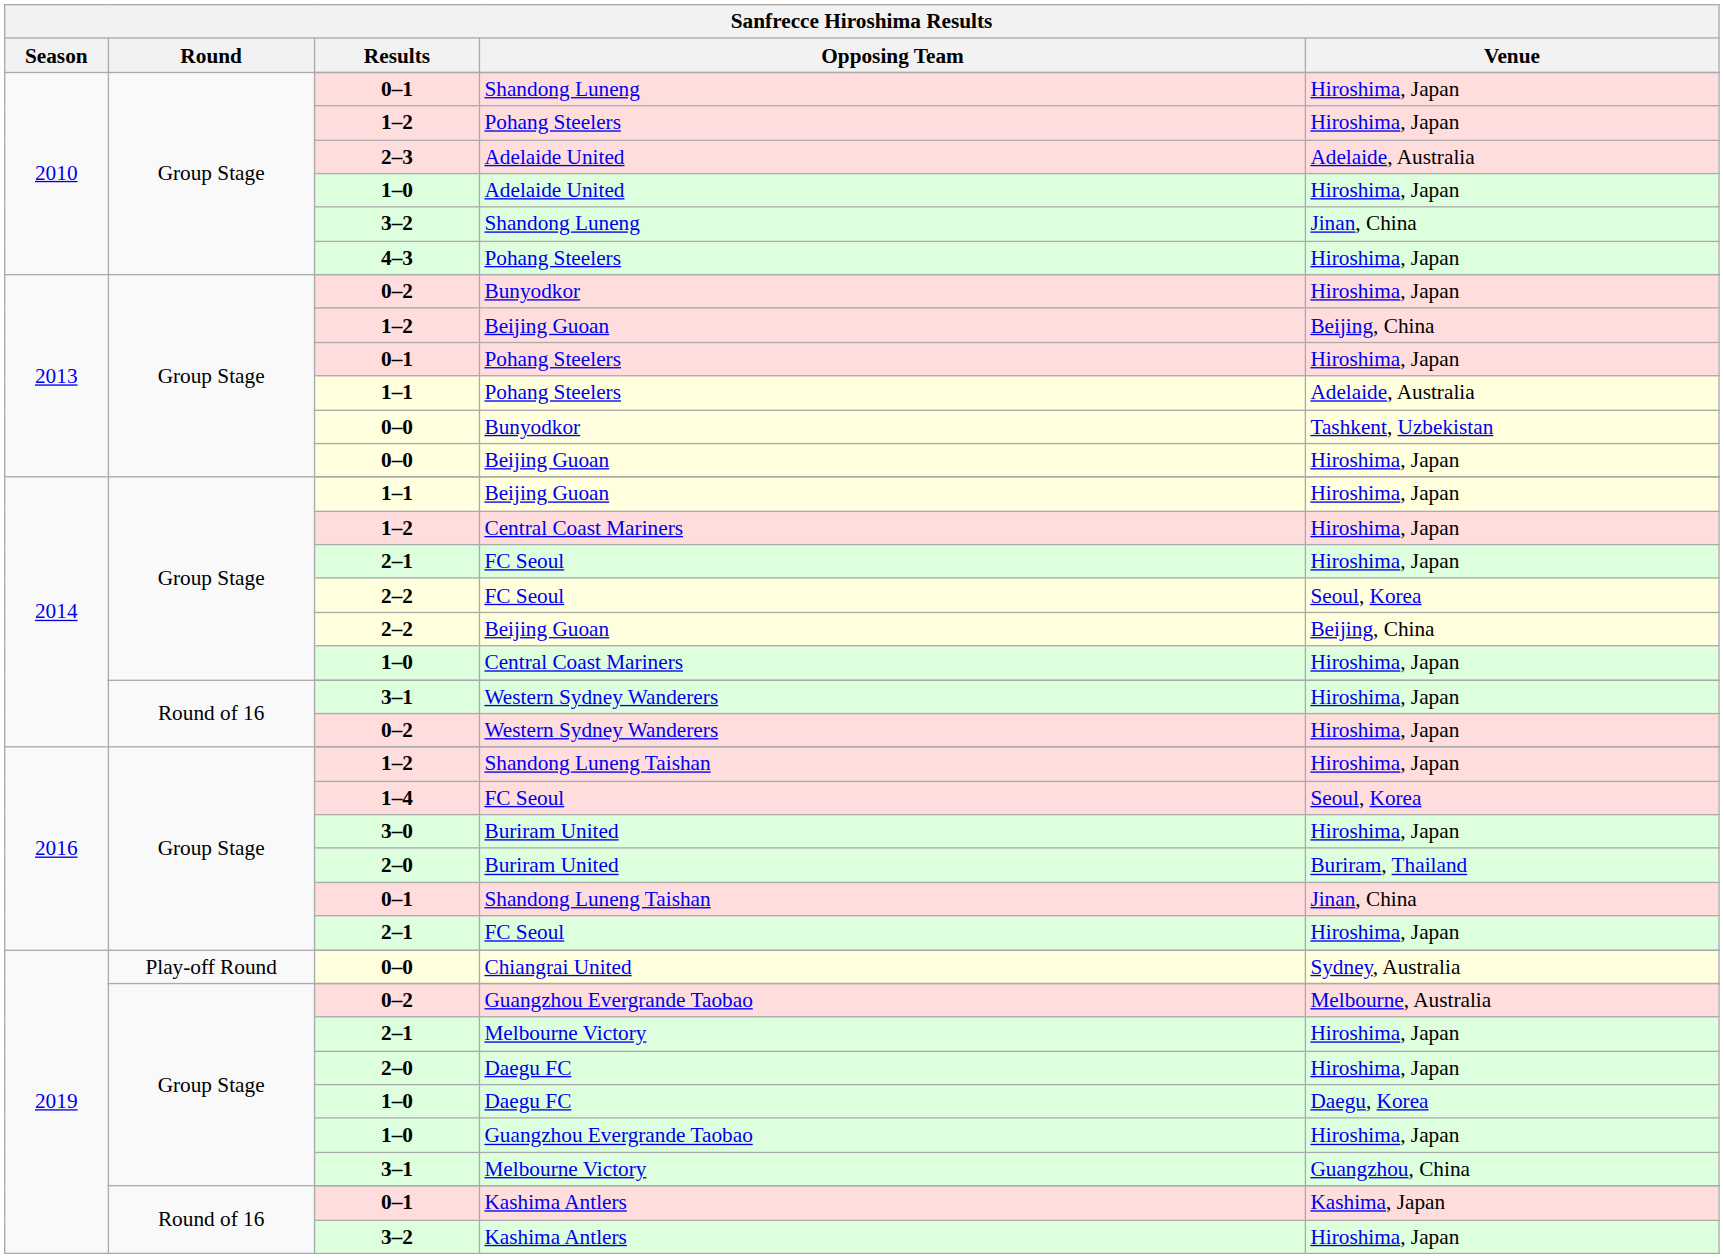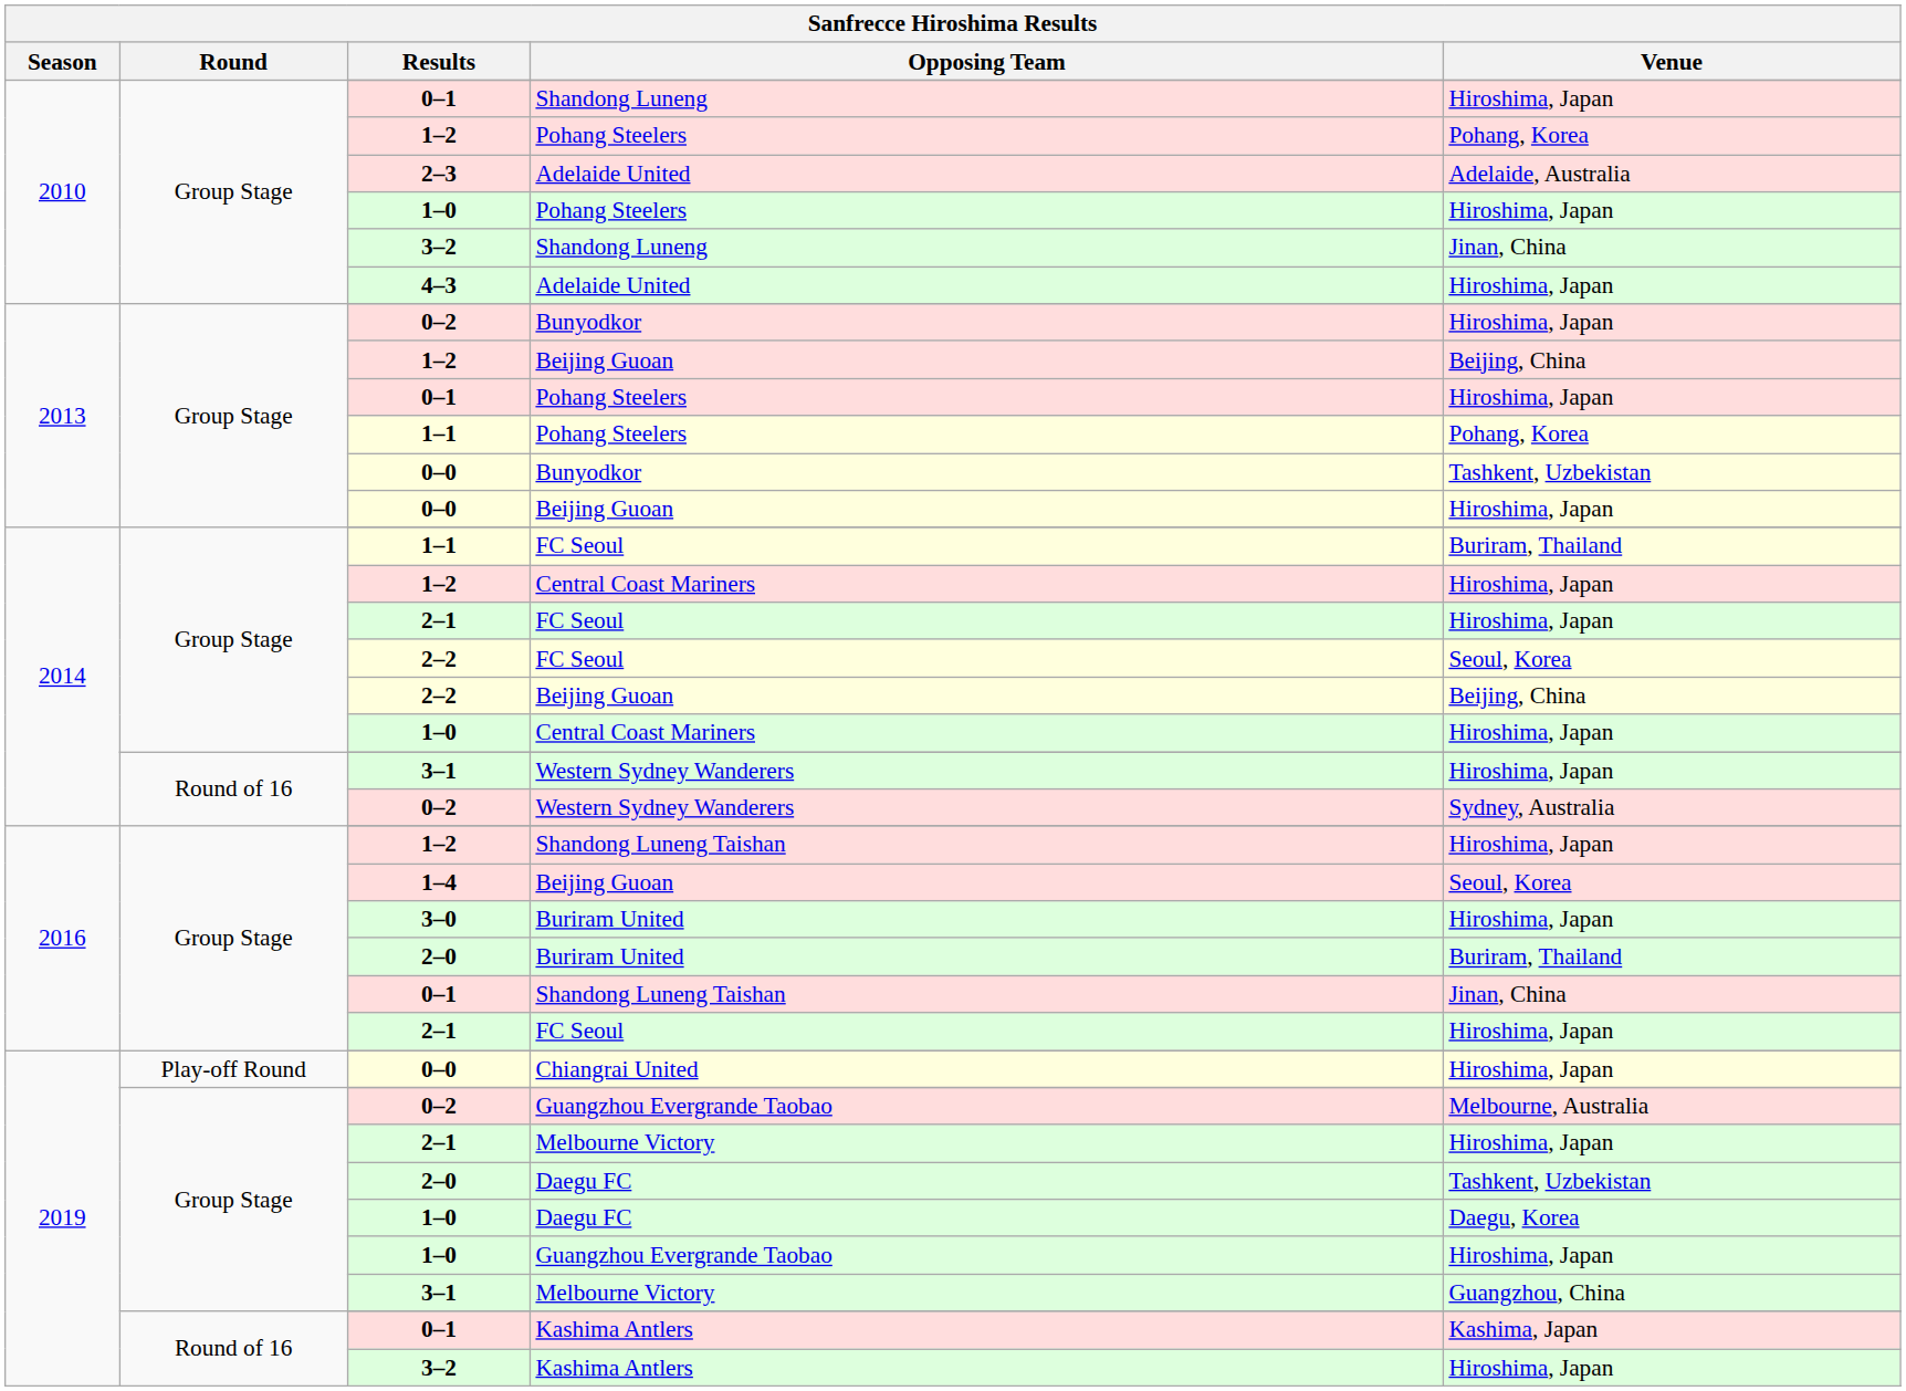2010 / 1–2 | Venue: Hiroshima, Japan -> Pohang, Korea
2010 / 1–0 | Opposing Team: Adelaide United -> Pohang Steelers
4–3 | Opposing Team: Pohang Steelers -> Adelaide United
2013 / 1–1 | Venue: Adelaide, Australia -> Pohang, Korea
2014 / 1–1 | Opposing Team: Beijing Guoan -> FC Seoul
2014 / 1–1 | Venue: Hiroshima, Japan -> Buriram, Thailand
2014 / 0–2 | Venue: Hiroshima, Japan -> Sydney, Australia
1–4 | Opposing Team: FC Seoul -> Beijing Guoan
2019 / 0–0 | Venue: Sydney, Australia -> Hiroshima, Japan
2019 / 2–0 | Venue: Hiroshima, Japan -> Tashkent, Uzbekistan
